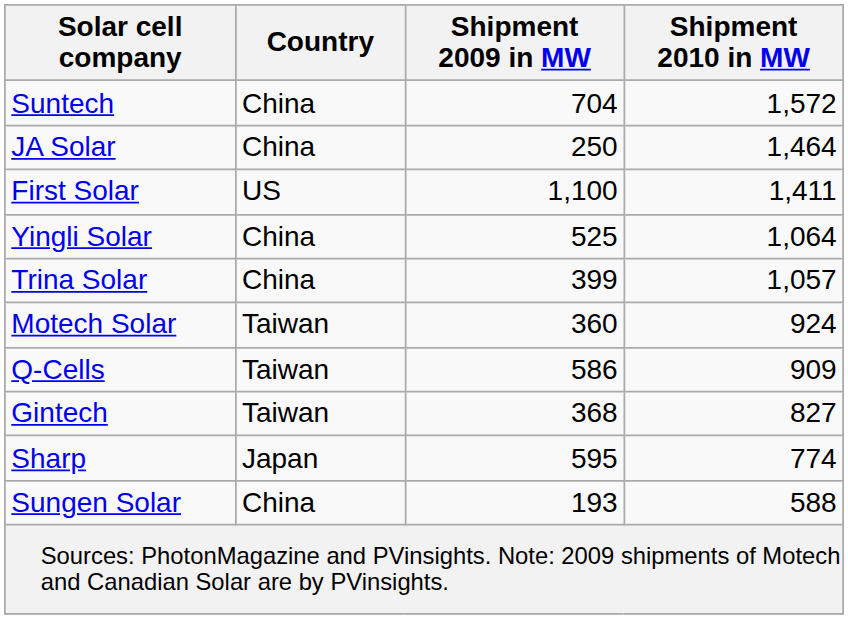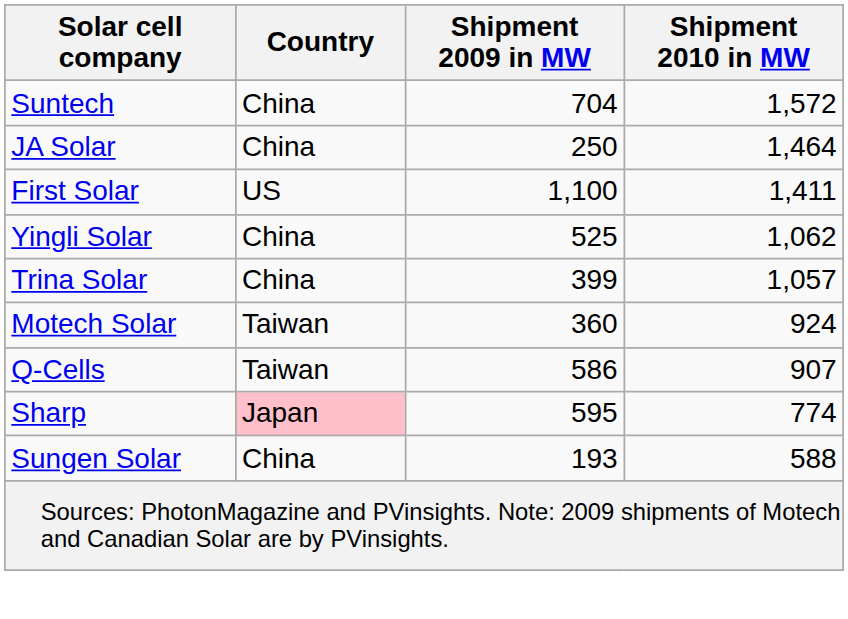Yingli Solar | Shipment 2010 in MW: 1,064 -> 1,062
Q-Cells | Shipment 2010 in MW: 909 -> 907
- row: Gintech | Taiwan | 368 | 827
Sharp | Country: no background -> pink background
